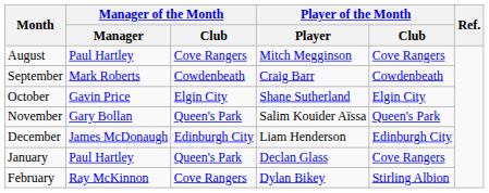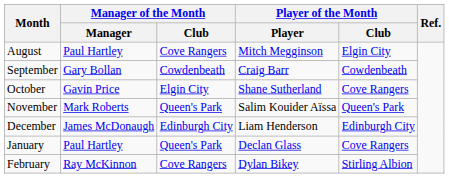August | Player of the Month / Club: Cove Rangers -> Elgin City
September | Manager of the Month / Manager: Mark Roberts -> Gary Bollan
October | Player of the Month / Club: Elgin City -> Cove Rangers
November | Manager of the Month / Manager: Gary Bollan -> Mark Roberts
